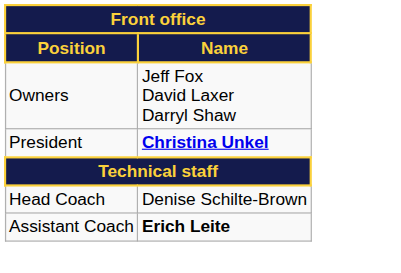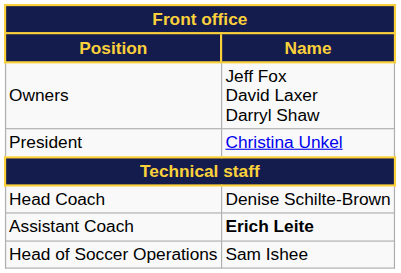President | Name: bold -> normal
+ row: Head of Soccer Operations | Sam Ishee
